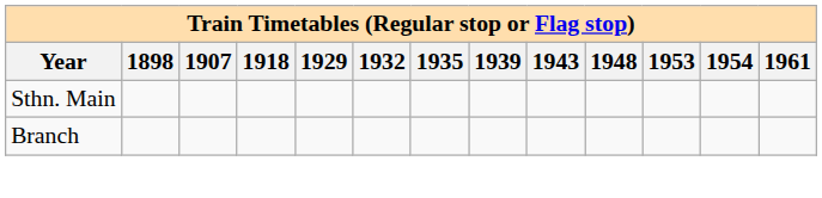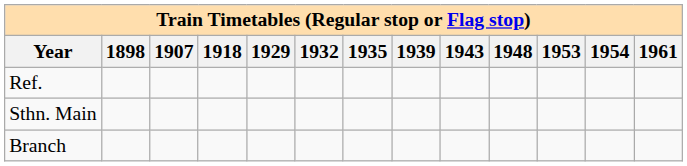+ row: Ref.
